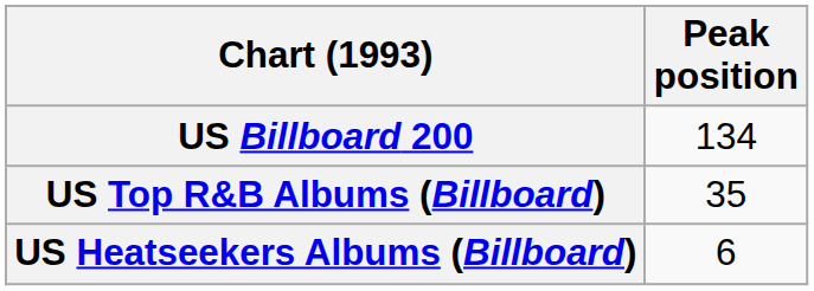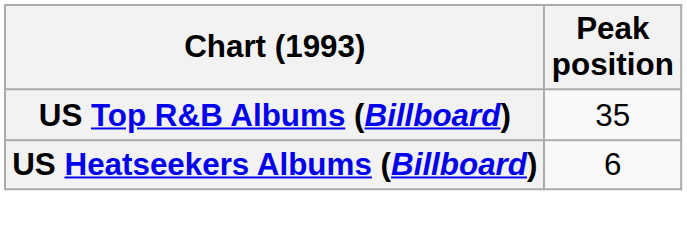- row: US Billboard 200 | 134
